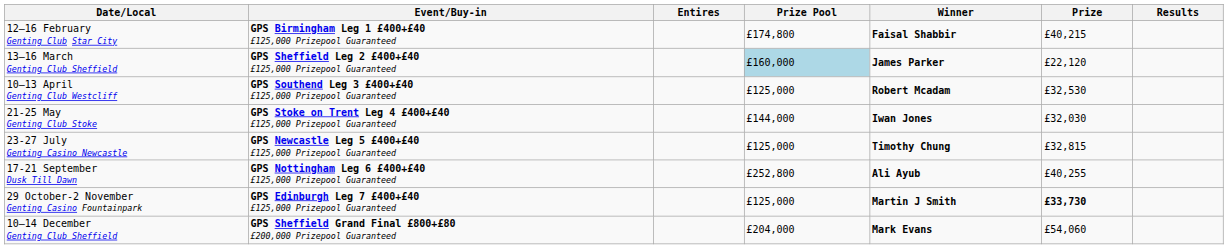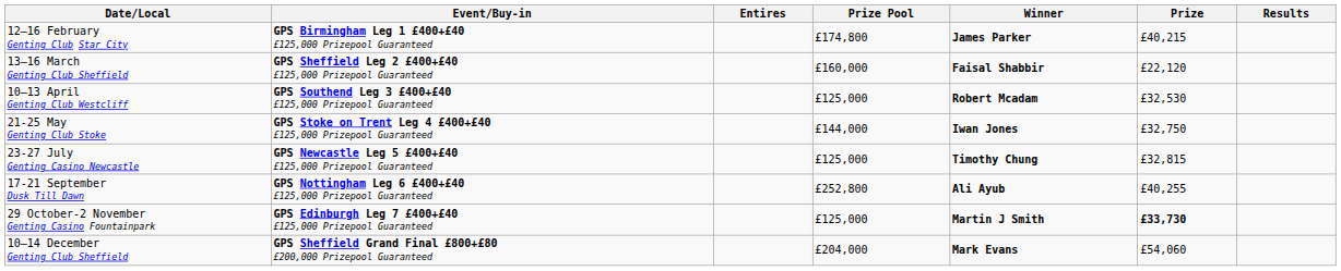12–16 February Genting Club Star City | Winner: Faisal Shabbir -> James Parker
13–16 March Genting Club Sheffield | Prize Pool: lightblue background -> no background
13–16 March Genting Club Sheffield | Winner: James Parker -> Faisal Shabbir
21-25 May Genting Club Stoke | Prize: £32,030 -> £32,750
